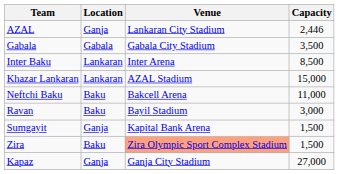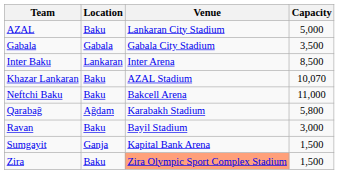AZAL | Location: Ganja -> Baku
AZAL | Capacity: 2,446 -> 5,000
Khazar Lankaran | Location: Lankaran -> Baku
Khazar Lankaran | Capacity: 15,000 -> 10,070
+ row: Qarabağ | Ağdam | Karabakh Stadium | 5,800
- row: Kapaz | Ganja | Ganja City Stadium | 27,000
